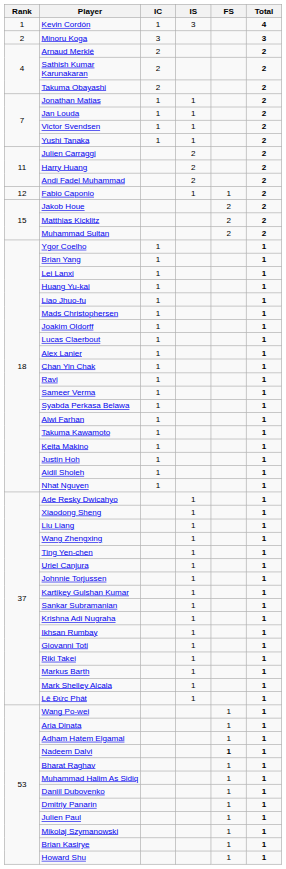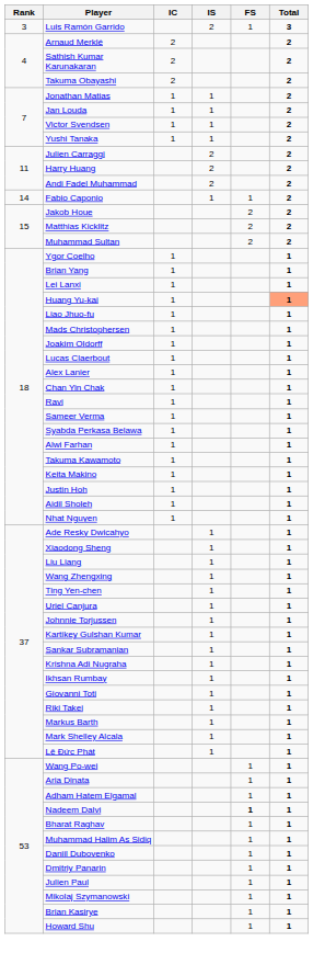- row: 1 | Kevin Cordón | 1 | 3 | 4
- row: 2 | Minoru Koga | 3 | 3
+ row: 3 | Luis Ramón Garrido | 2 | 1 | 3
Fabio Caponio | Rank: 12 -> 14
Huang Yu-kai | Total: no background -> lightsalmon background
